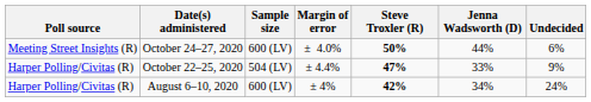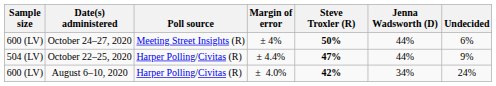columns swapped: Poll source <-> Sample size
October 24–27, 2020 | Margin of error: ± 4.0% -> ± 4%
October 22–25, 2020 | Jenna Wadsworth (D): 33% -> 44%
August 6–10, 2020 | Margin of error: ± 4% -> ± 4.0%
